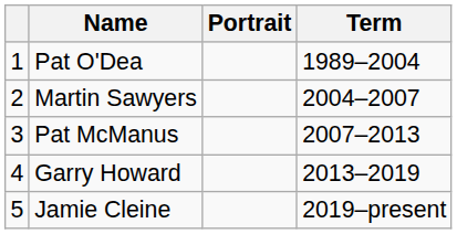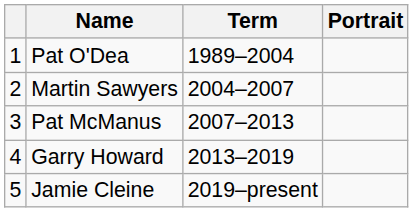columns swapped: Portrait <-> Term
